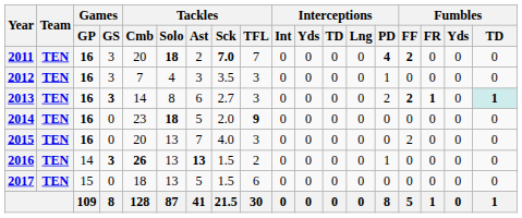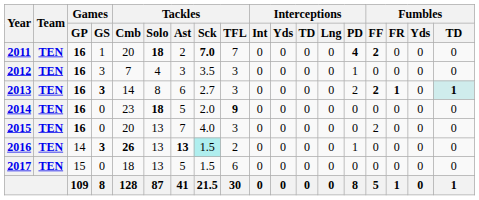2011 | Games / GS: 3 -> 1
2016 | Tackles / Sck: no background -> paleturquoise background
